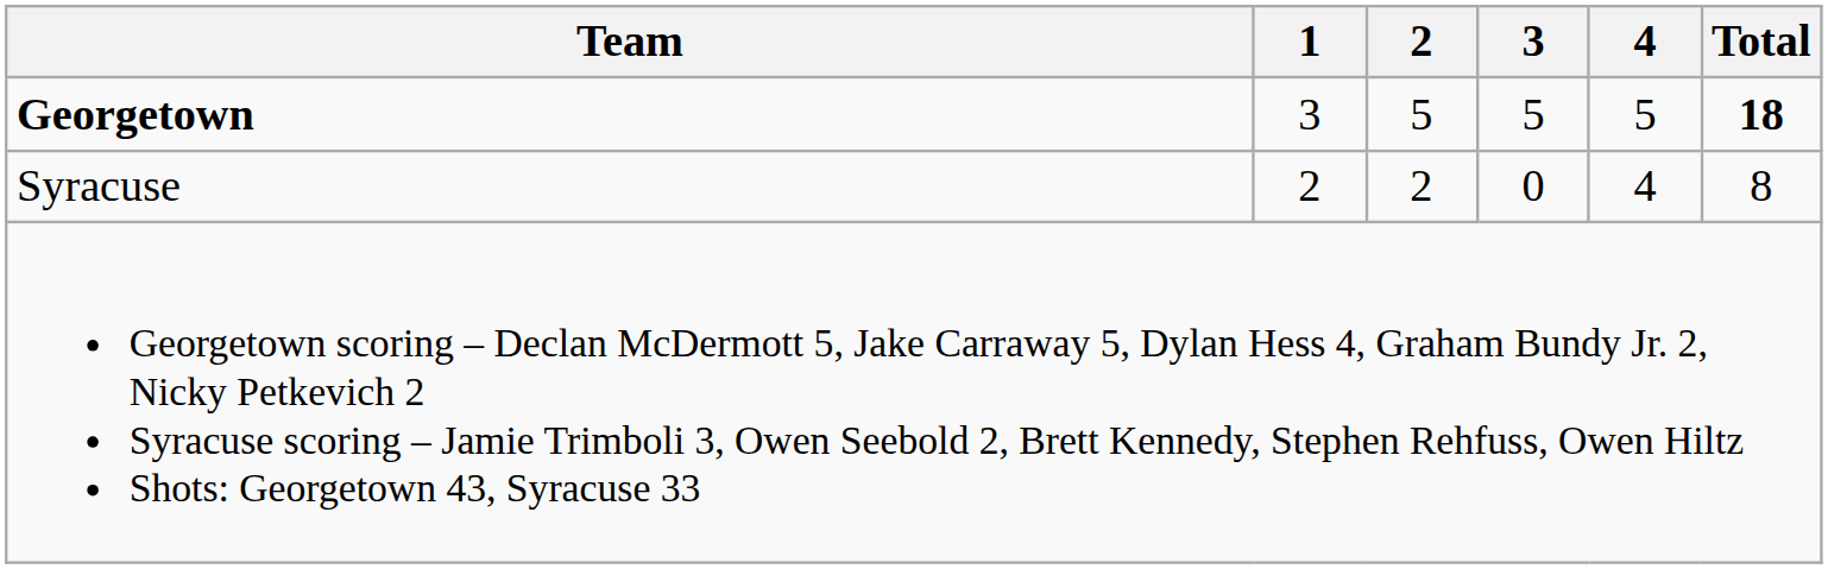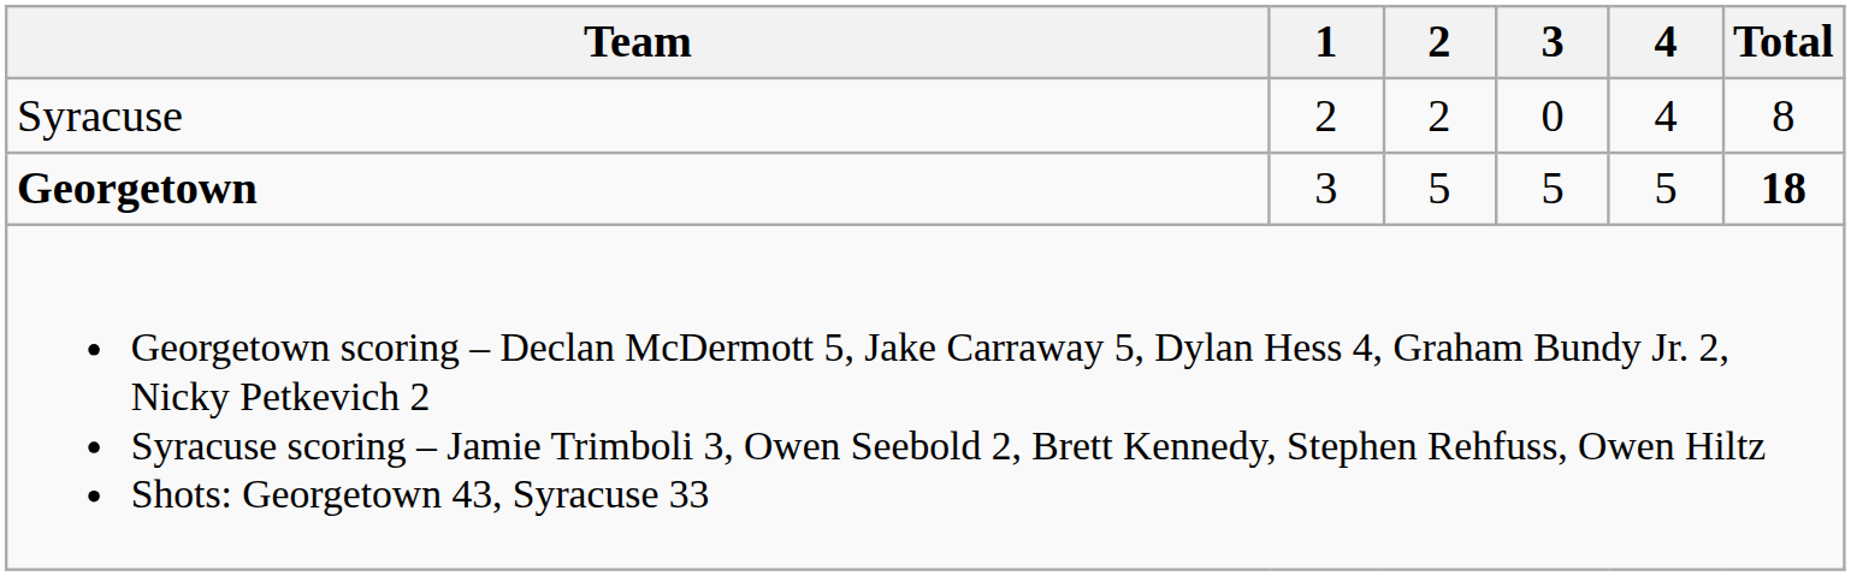rows swapped: Georgetown <-> Syracuse
